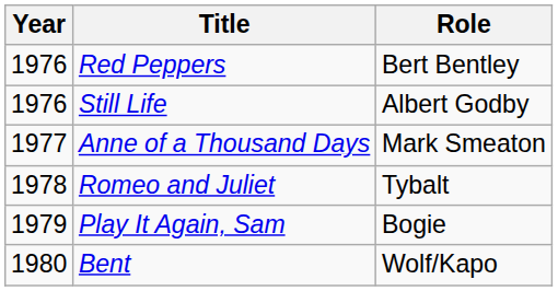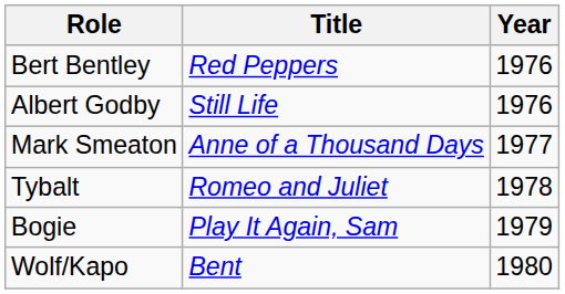columns swapped: Year <-> Role
